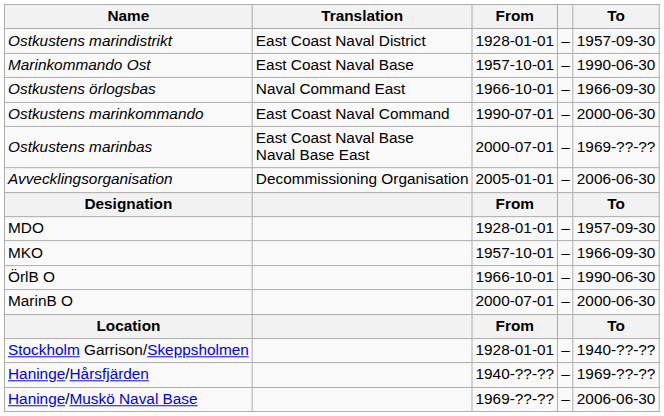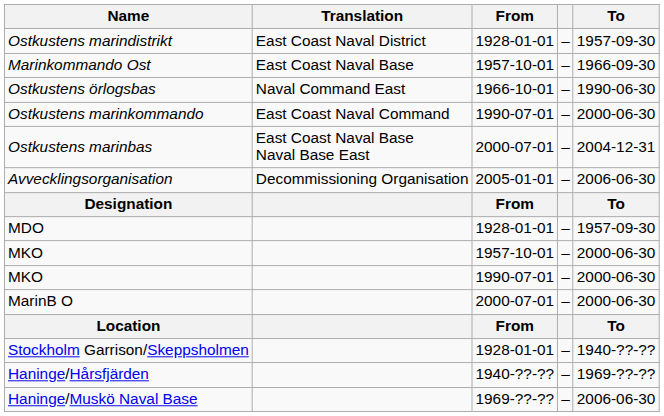Marinkommando Ost | To: 1990-06-30 -> 1966-09-30
Ostkustens örlogsbas | To: 1966-09-30 -> 1990-06-30
Ostkustens marinbas | To: 1969-??-?? -> 2004-12-31
MKO / 1957-10-01 | To: 1966-09-30 -> 2000-06-30
- row: ÖrlB O | 1966-10-01 | – | 1990-06-30
+ row: MKO | 1990-07-01 | – | 2000-06-30
